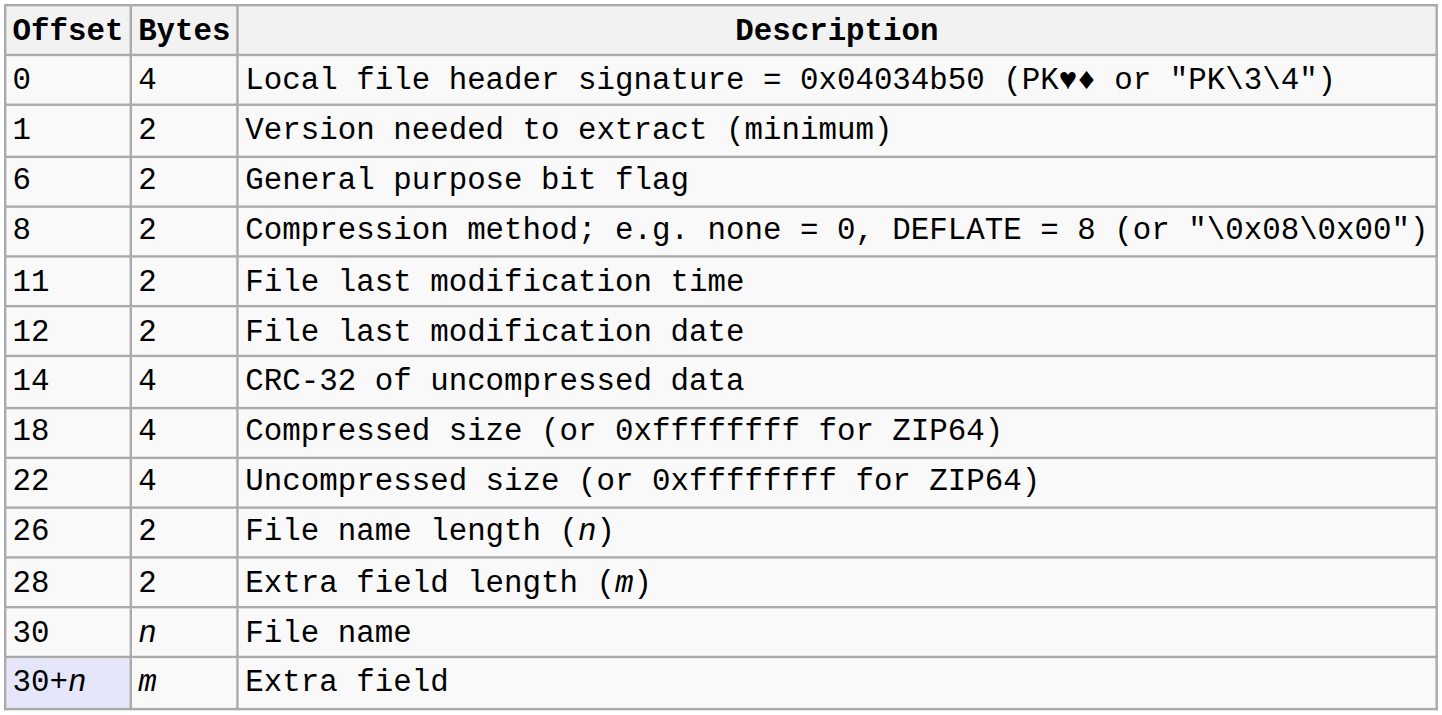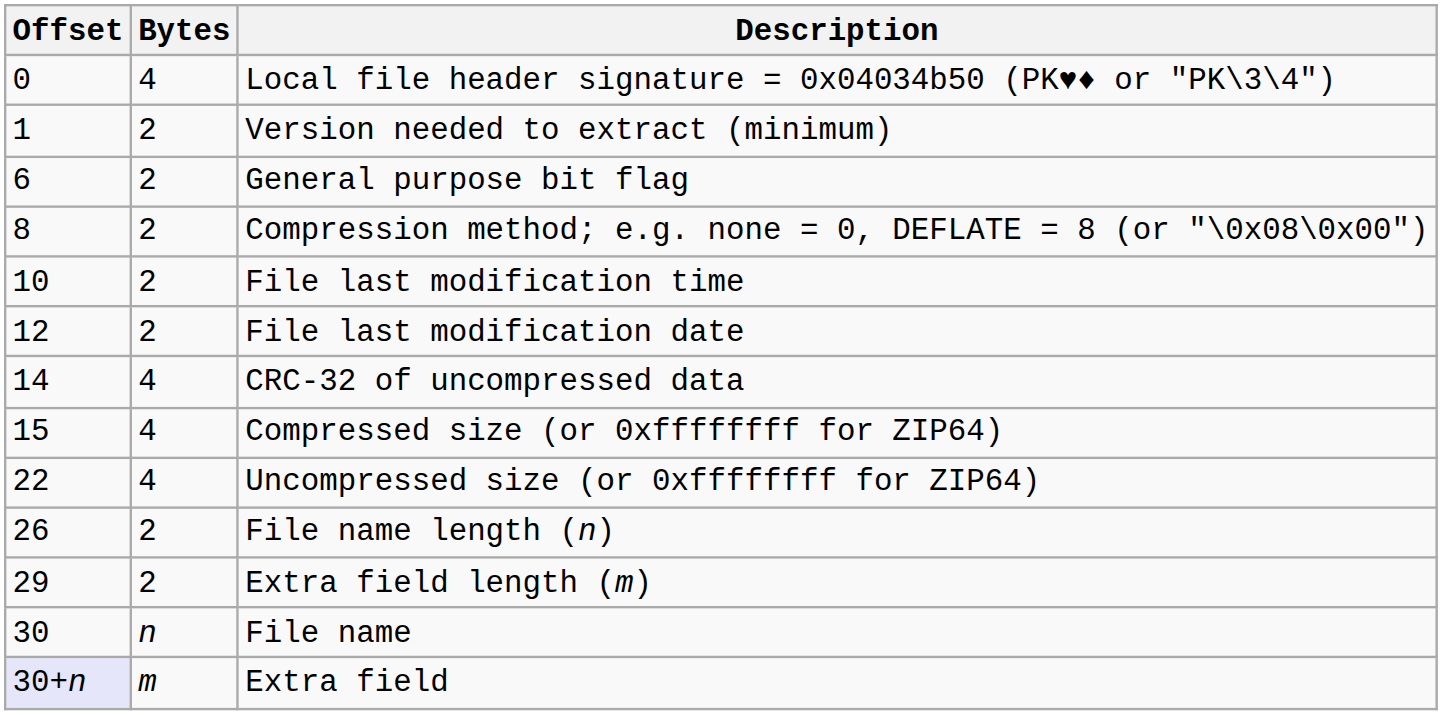File last modification time | Offset: 11 -> 10
Compressed size (or 0xffffffff for ZIP64) | Offset: 18 -> 15
Extra field length (m) | Offset: 28 -> 29
